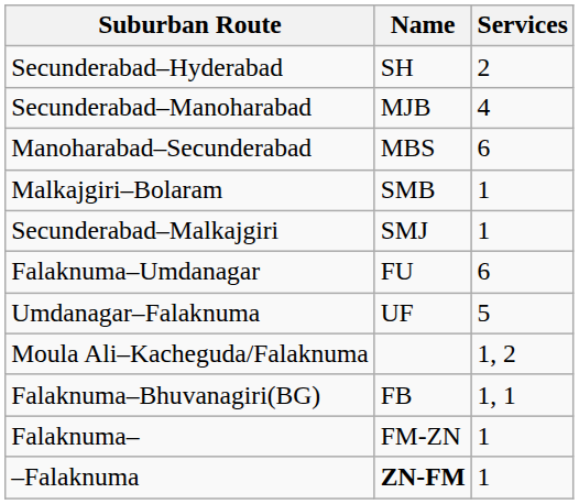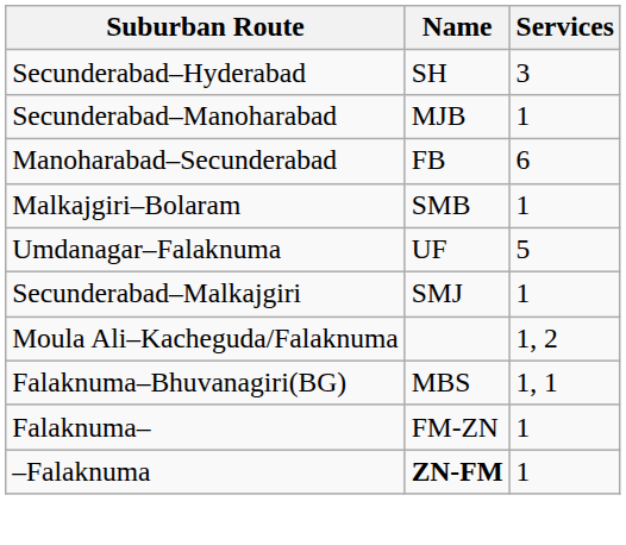Secunderabad–Hyderabad | Services: 2 -> 3
Secunderabad–Manoharabad | Services: 4 -> 1
Manoharabad–Secunderabad | Name: MBS -> FB
rows swapped: Secunderabad–Malkajgiri <-> Umdanagar–Falaknuma
- row: Falaknuma–Umdanagar | FU | 6
Falaknuma–Bhuvanagiri(BG) | Name: FB -> MBS
